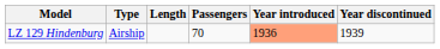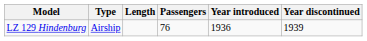LZ 129 Hindenburg | Passengers: 70 -> 76
LZ 129 Hindenburg | Year introduced: lightsalmon background -> no background
